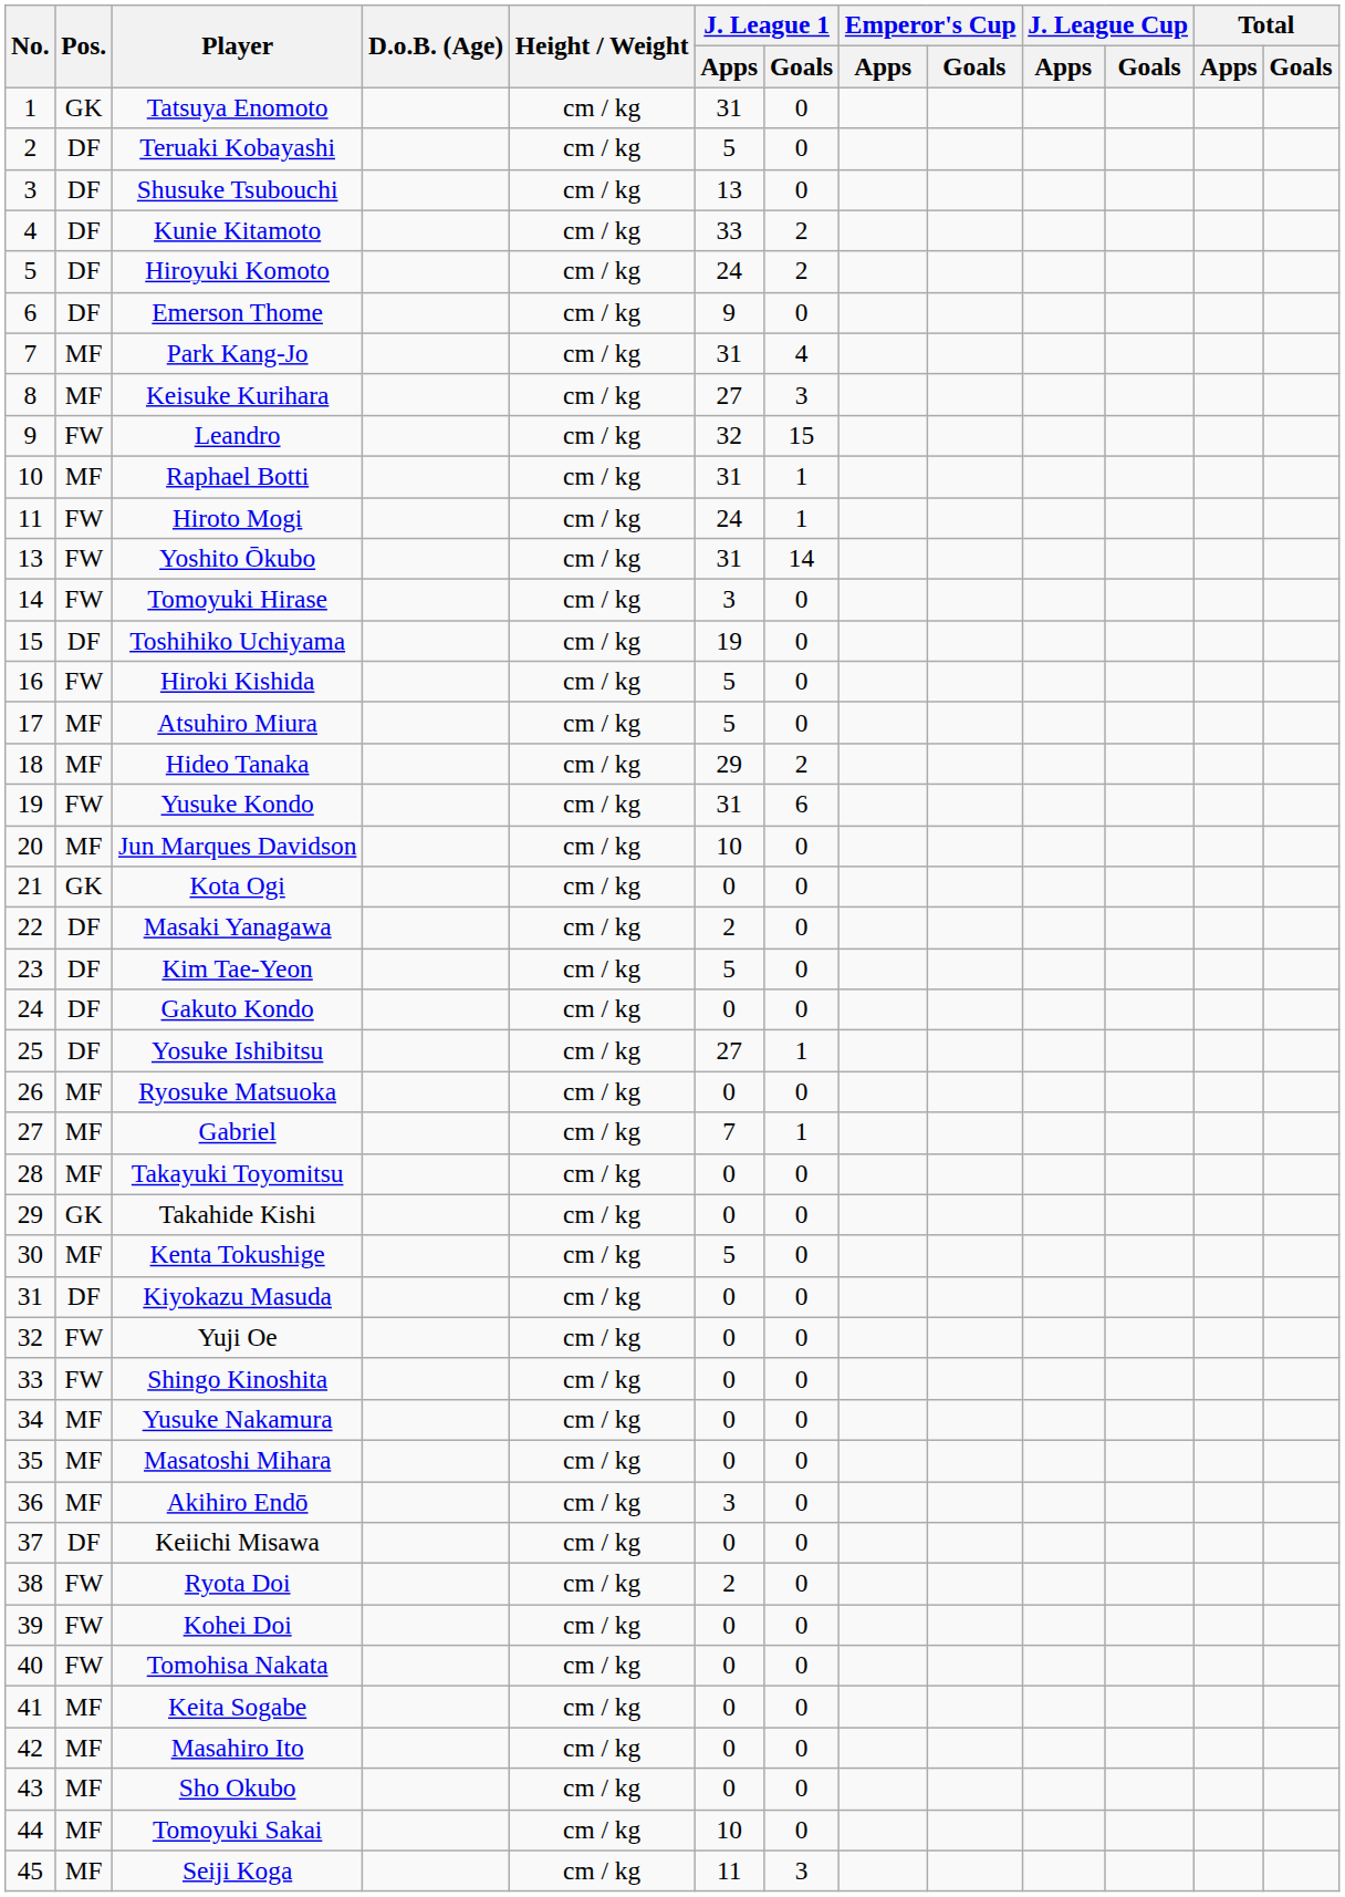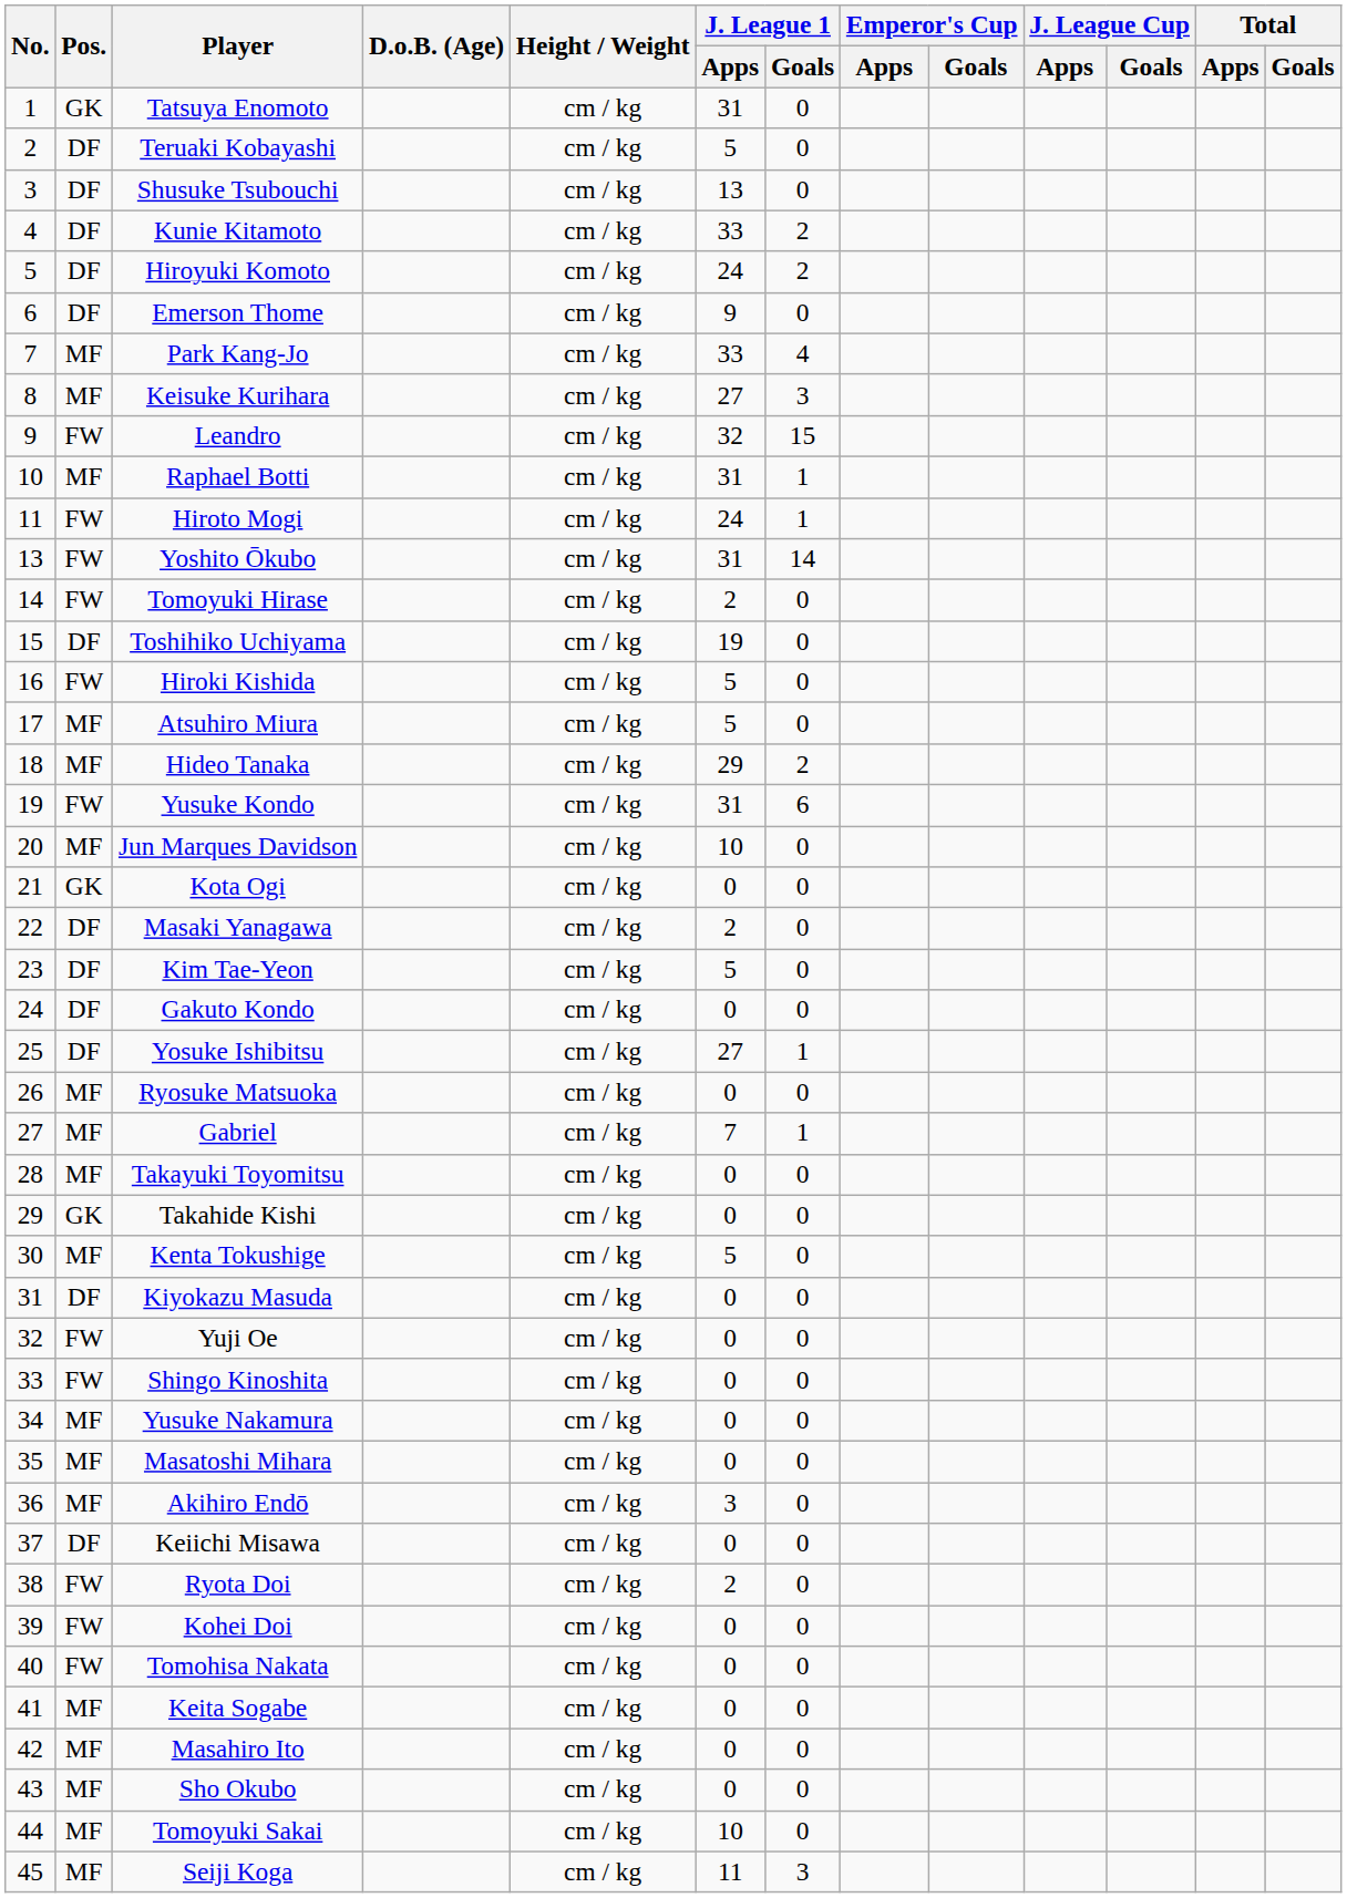Park Kang-Jo | J. League 1 / Apps: 31 -> 33
Tomoyuki Hirase | J. League 1 / Apps: 3 -> 2
